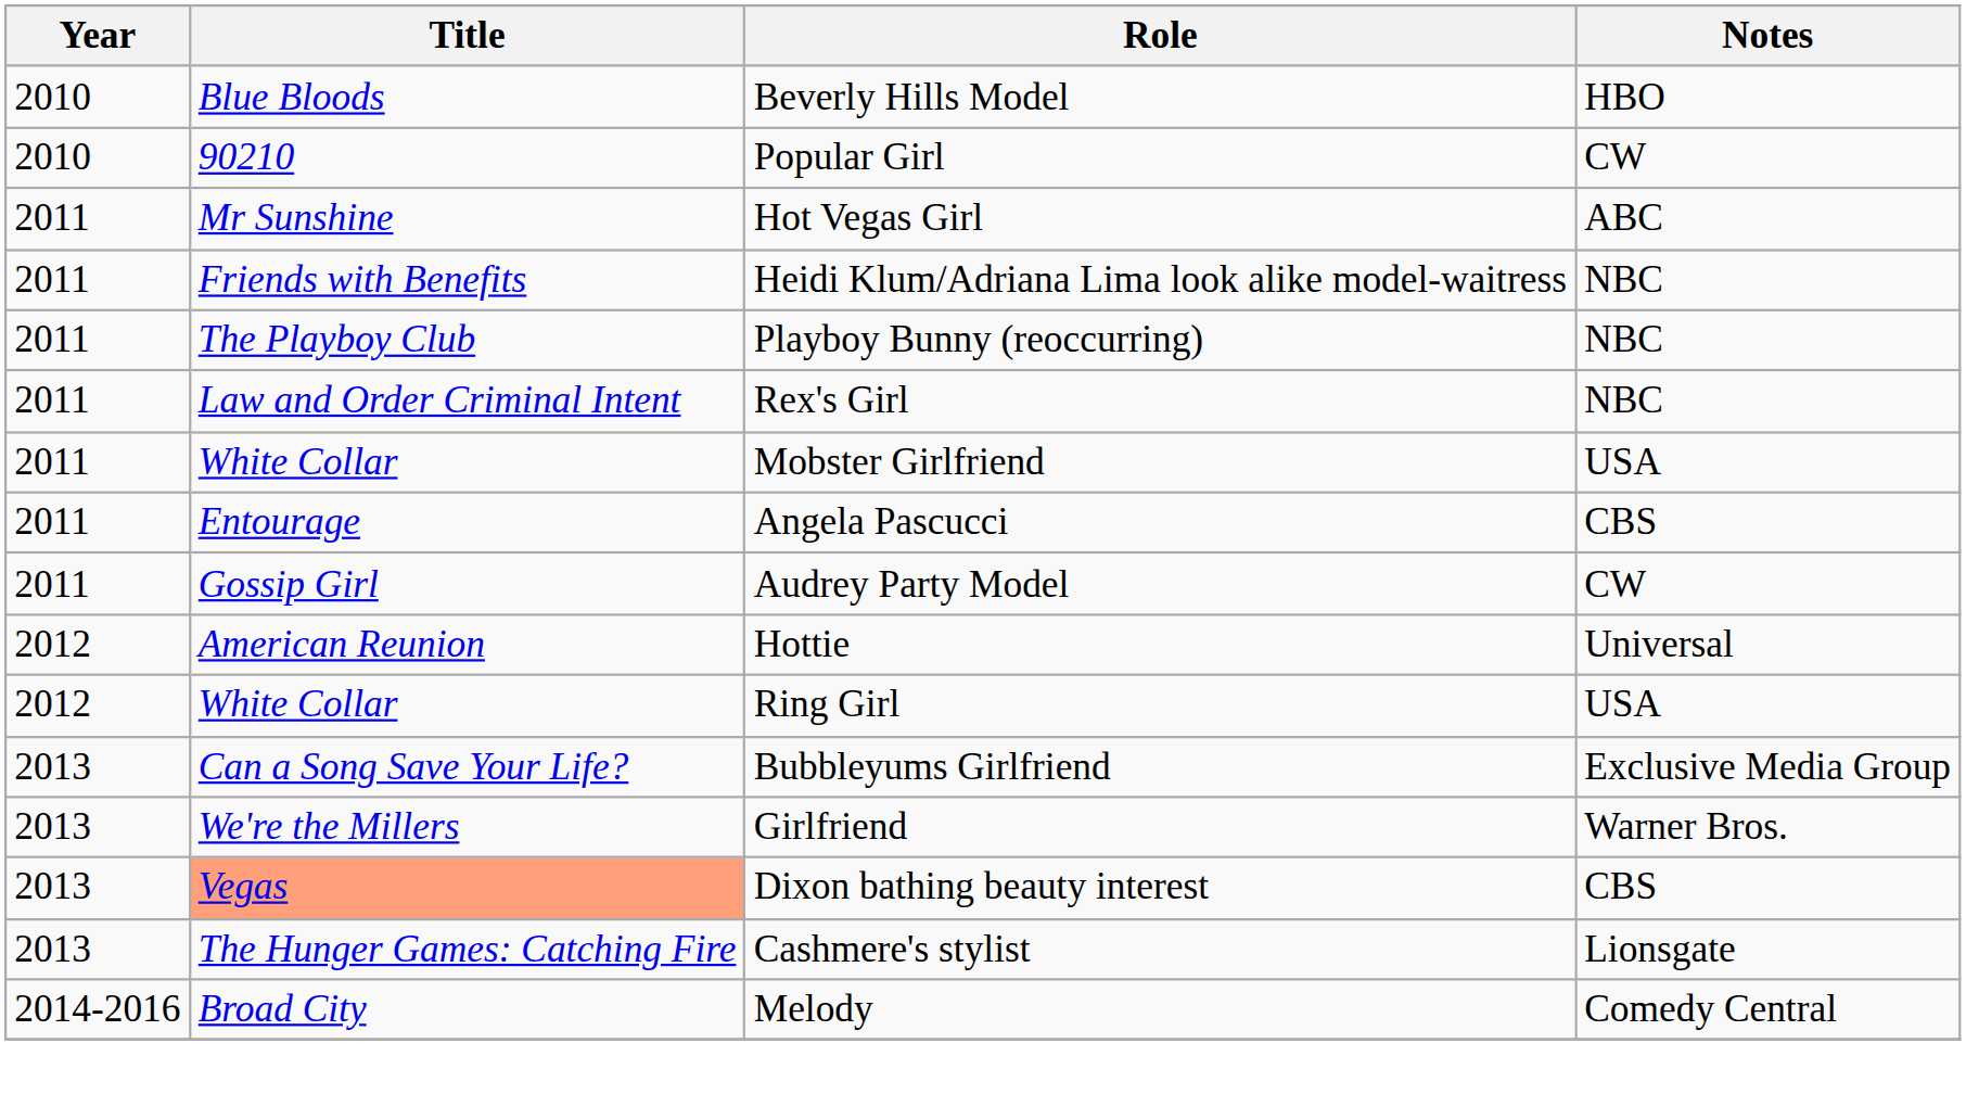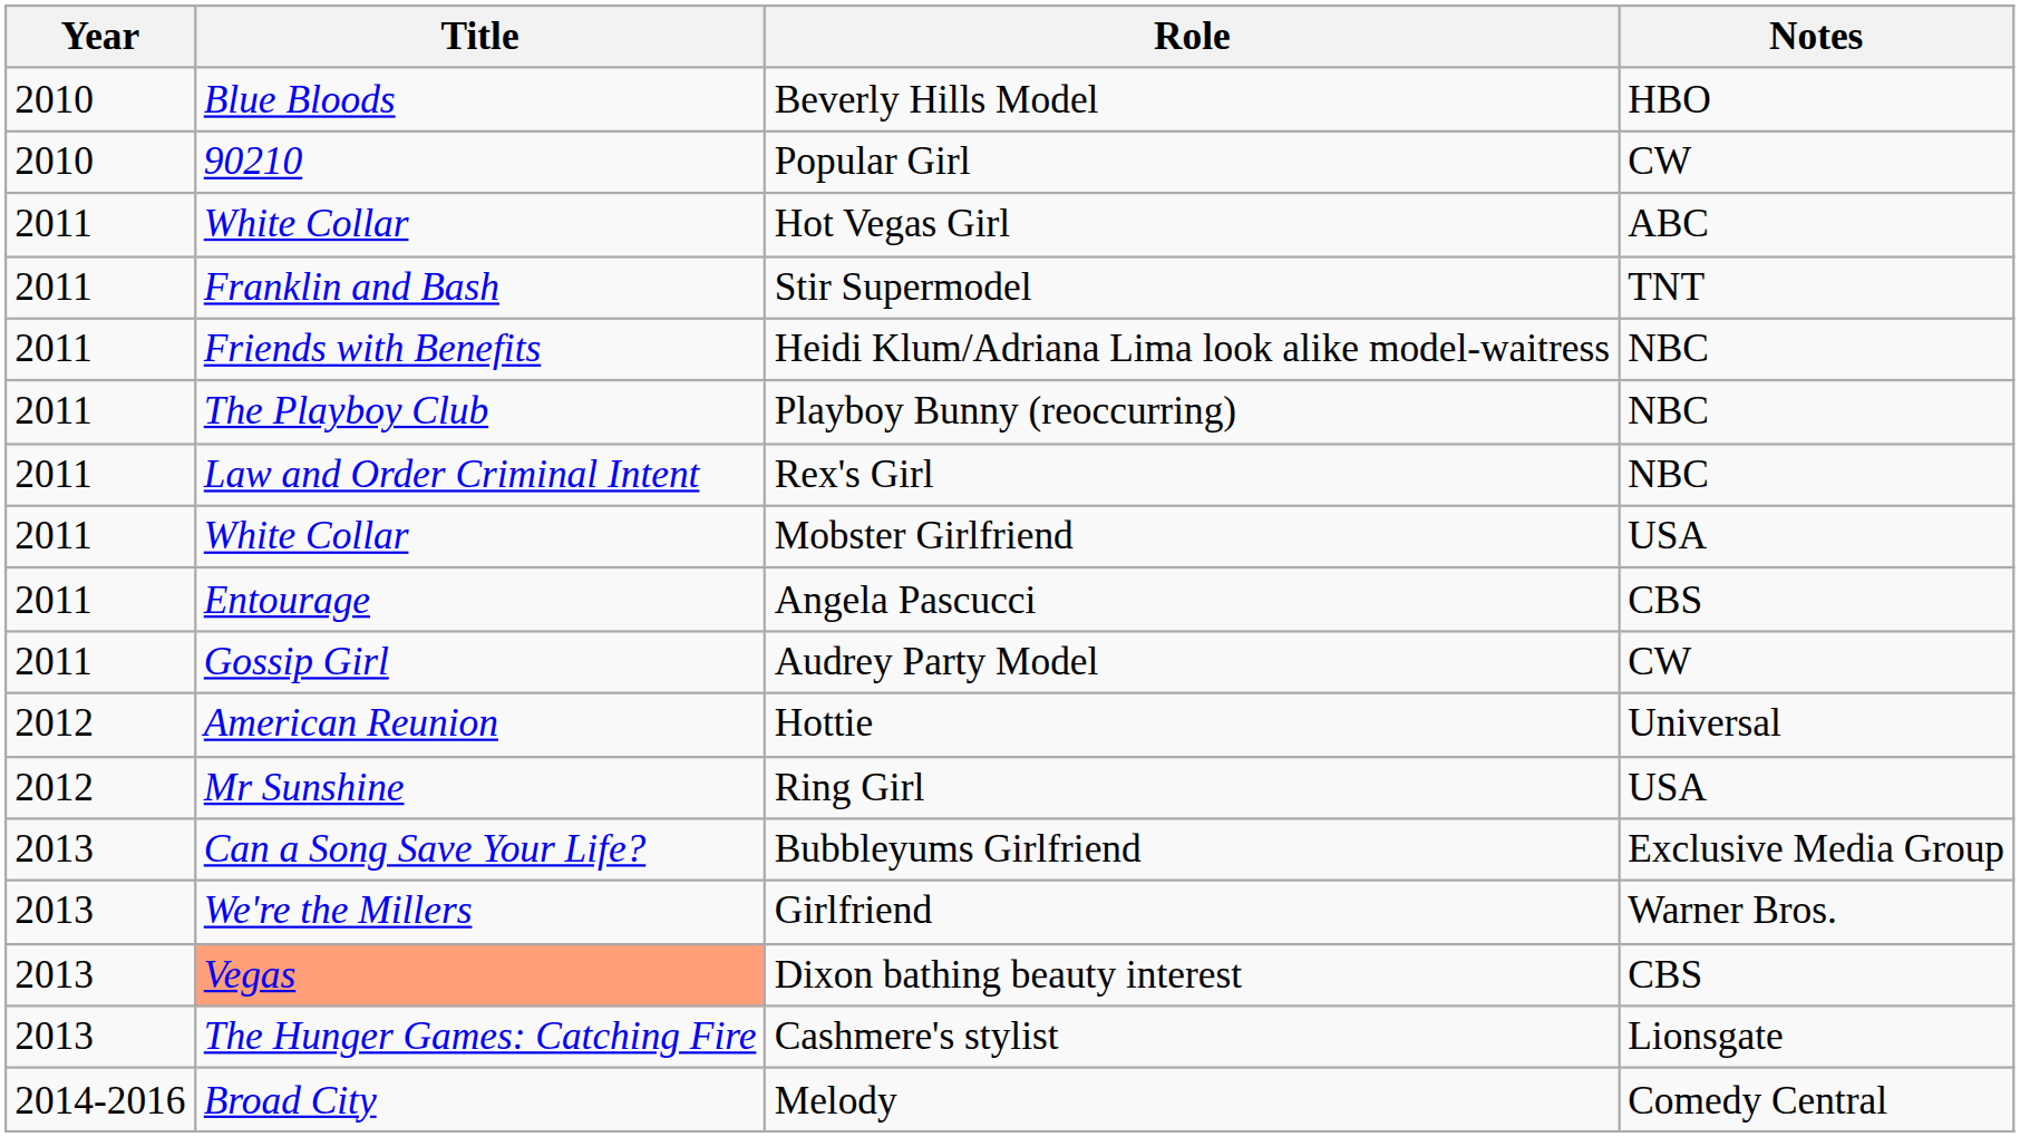Hot Vegas Girl | Title: Mr Sunshine -> White Collar
+ row: 2011 | Franklin and Bash | Stir Supermodel | TNT
Ring Girl | Title: White Collar -> Mr Sunshine
